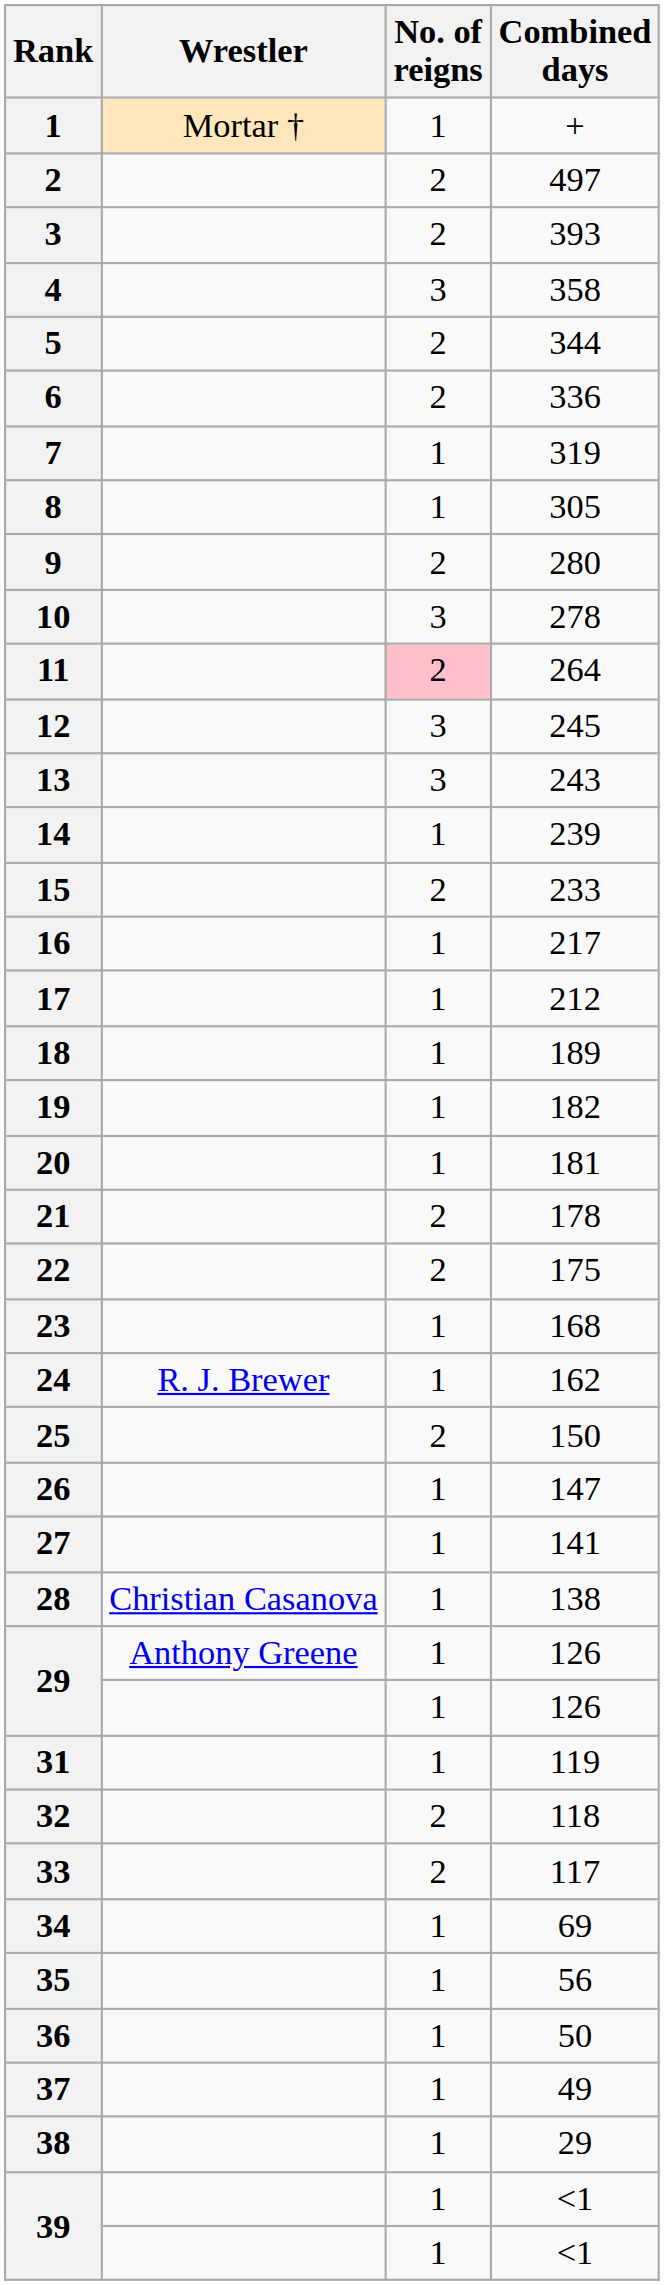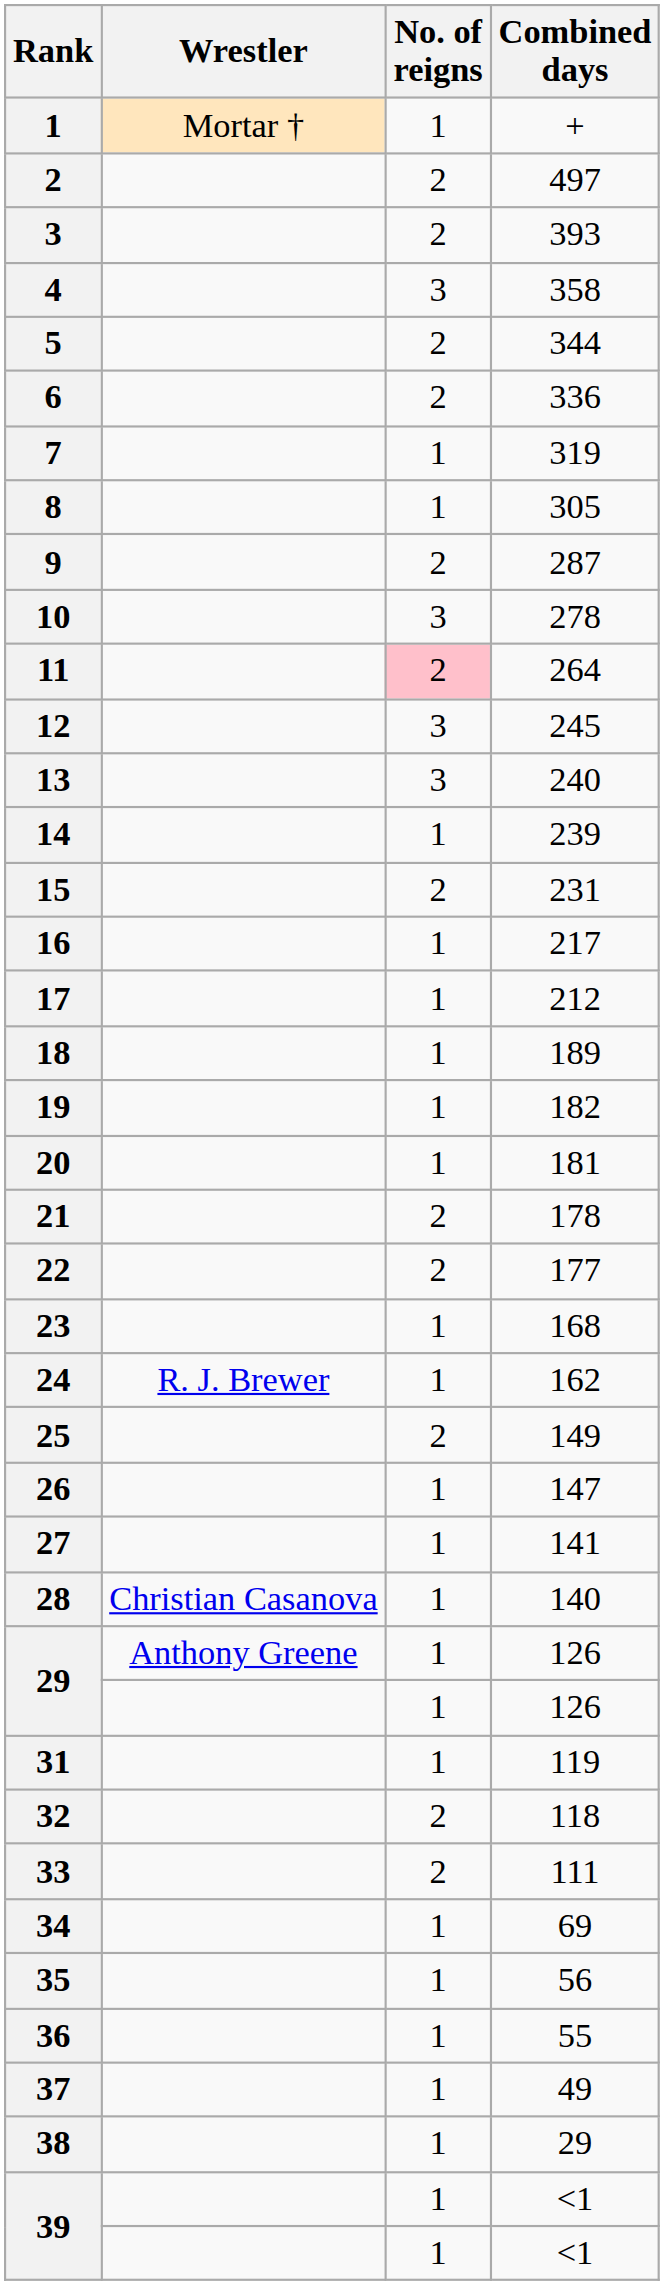9 | Combined days: 280 -> 287
13 | Combined days: 243 -> 240
15 | Combined days: 233 -> 231
22 | Combined days: 175 -> 177
25 | Combined days: 150 -> 149
28 | Combined days: 138 -> 140
33 | Combined days: 117 -> 111
36 | Combined days: 50 -> 55
